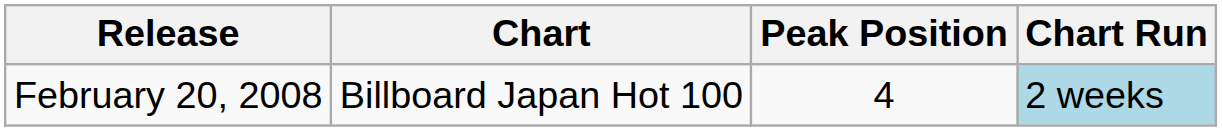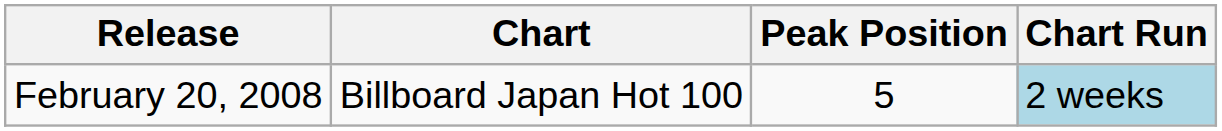February 20, 2008 | Peak Position: 4 -> 5
